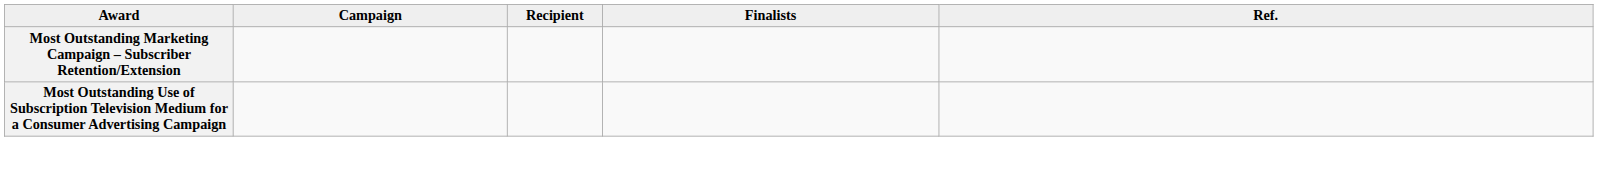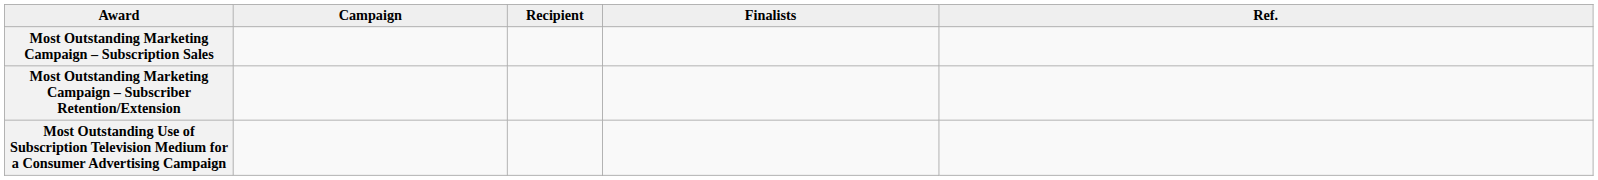+ row: Most Outstanding Marketing Campaign – Subscription Sales
